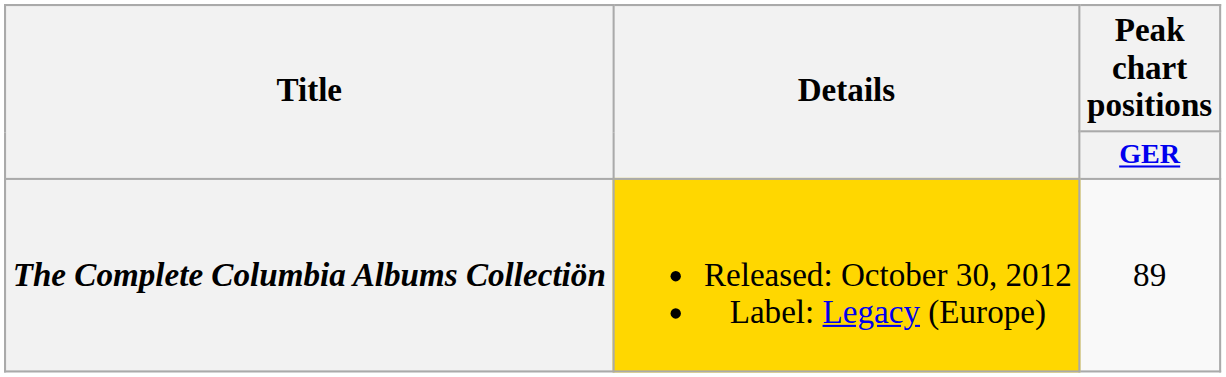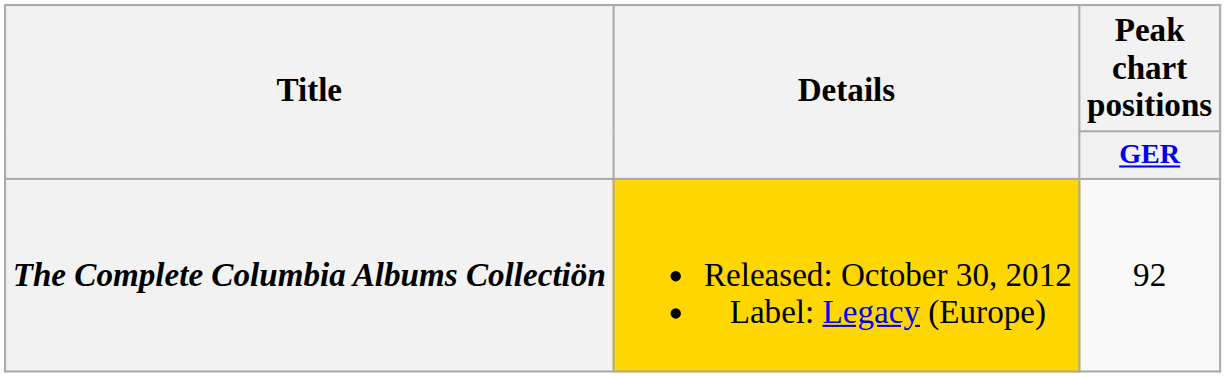The Complete Columbia Albums Collectiön | Peak chart positions / GER: 89 -> 92
